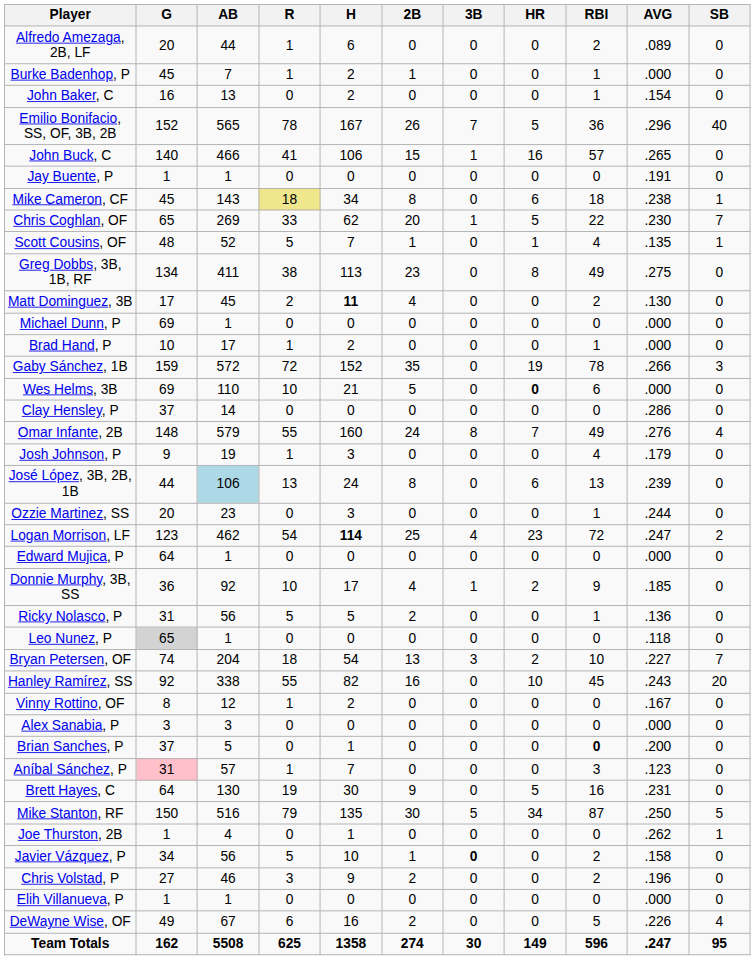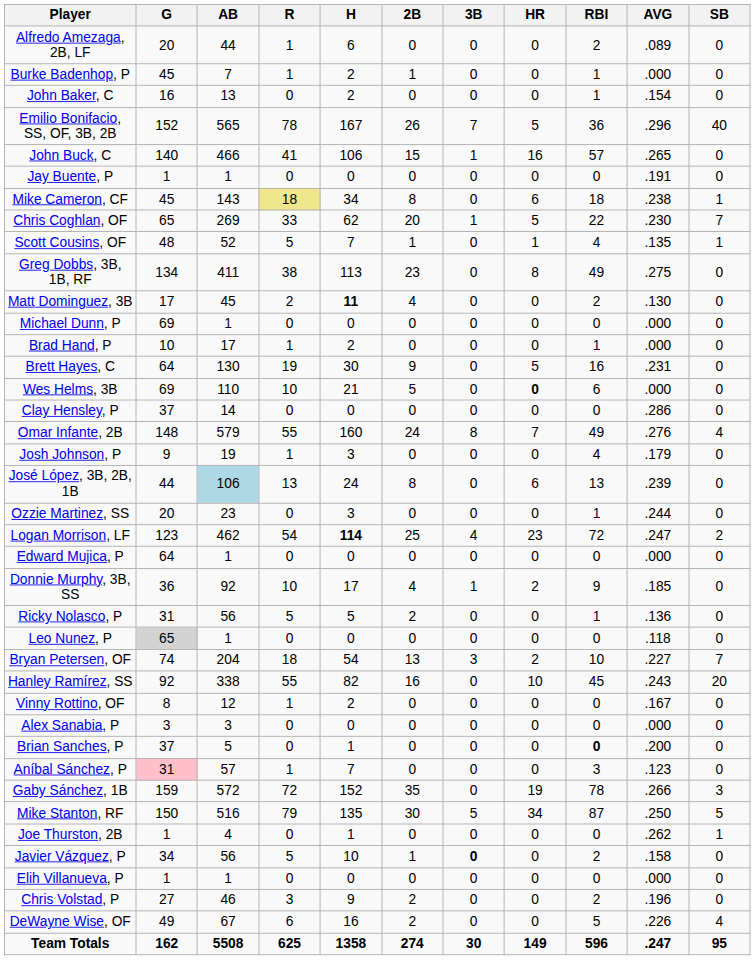rows swapped: Brett Hayes, C <-> Gaby Sánchez, 1B
rows swapped: Elih Villanueva, P <-> Chris Volstad, P
